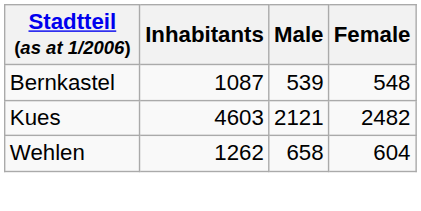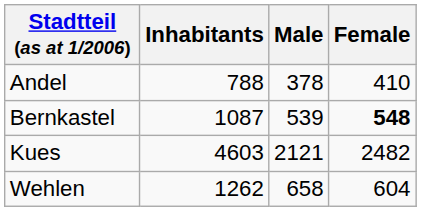+ row: Andel | 788 | 378 | 410
Bernkastel | Female: normal -> bold
